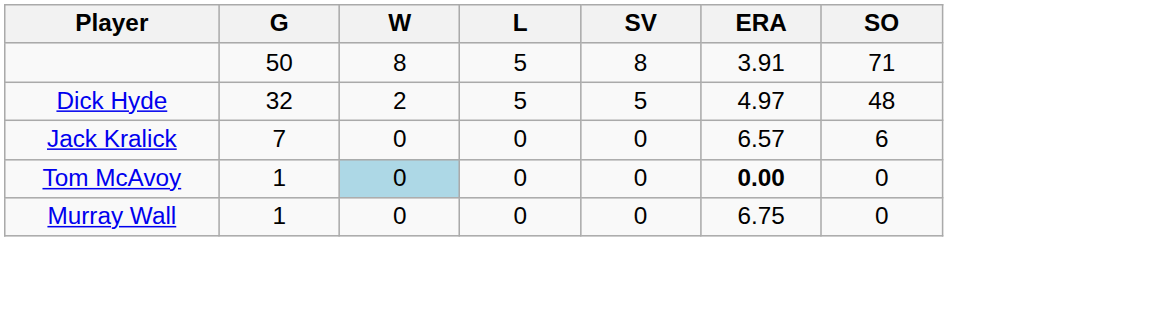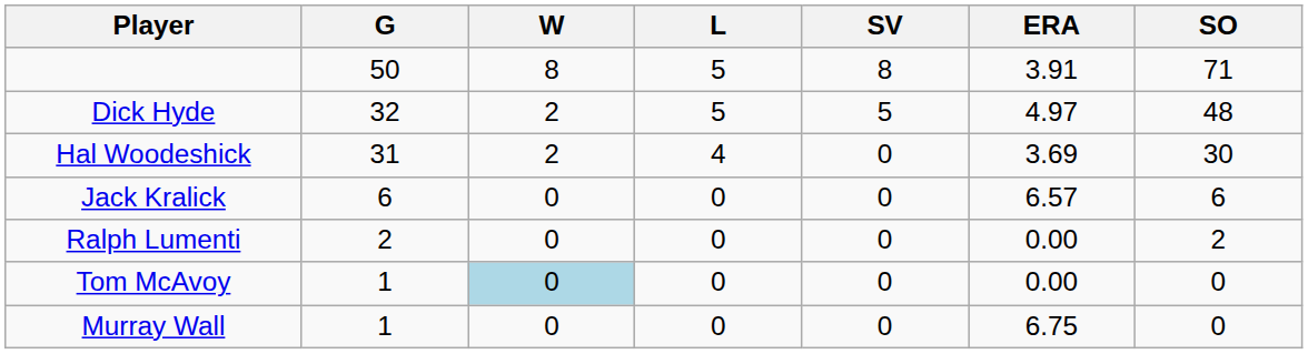+ row: Hal Woodeshick | 31 | 2 | 4 | 0 | 3.69 | 30
Jack Kralick | G: 7 -> 6
+ row: Ralph Lumenti | 2 | 0 | 0 | 0 | 0.00 | 2
Tom McAvoy | ERA: bold -> normal
